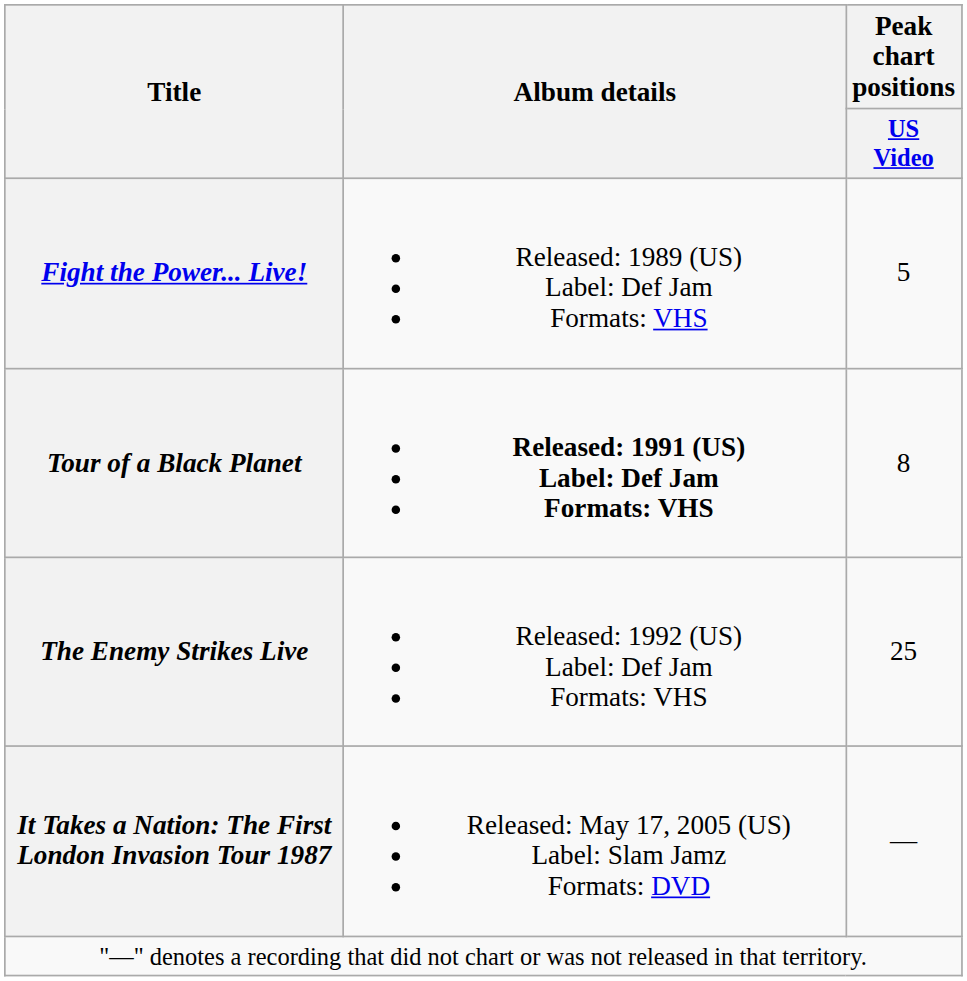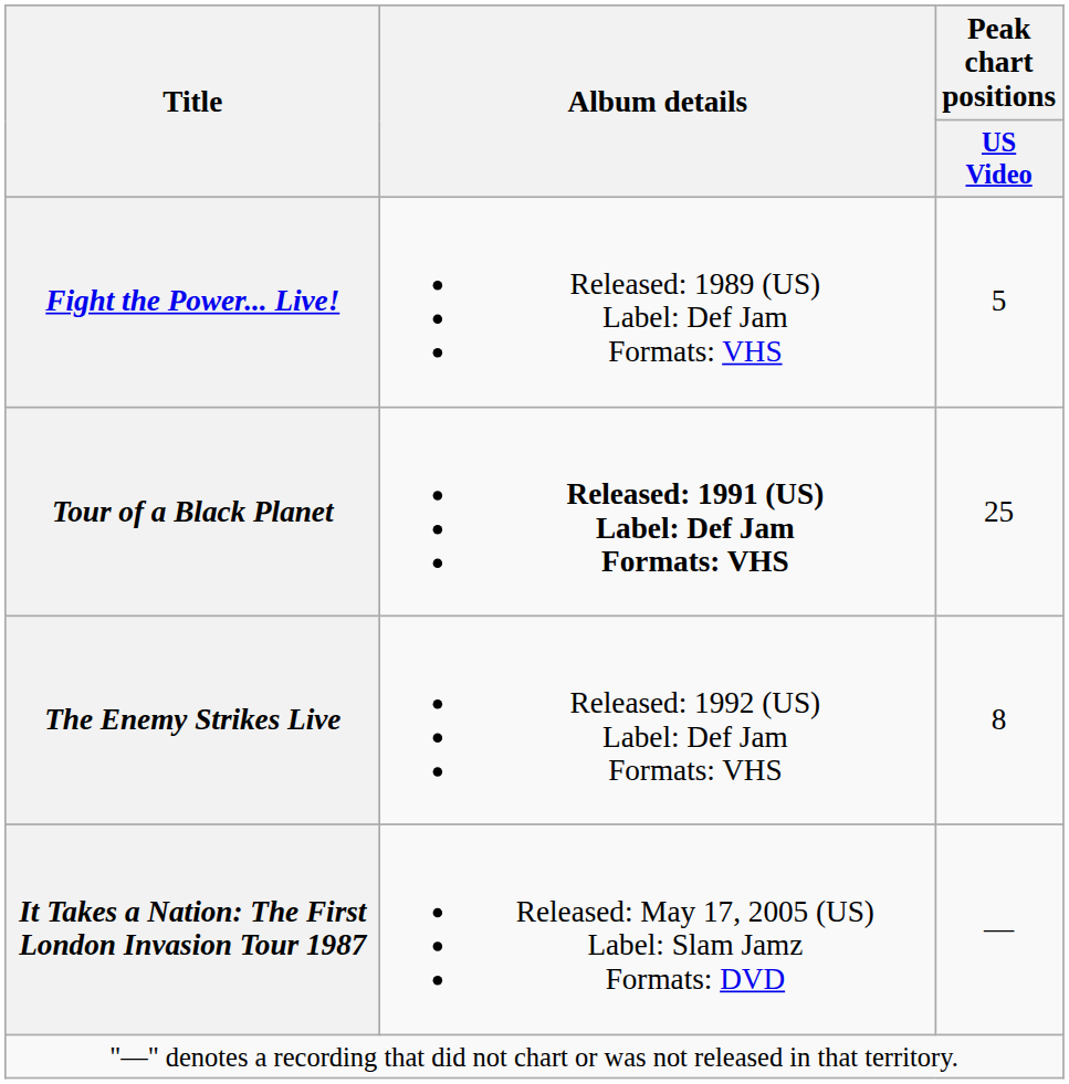Tour of a Black Planet | Peak chart positions / US Video: 8 -> 25
The Enemy Strikes Live | Peak chart positions / US Video: 25 -> 8
